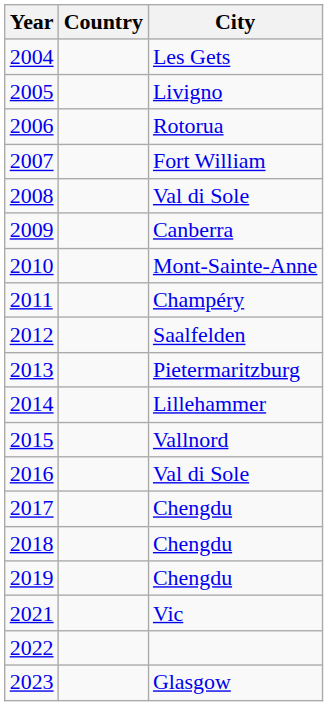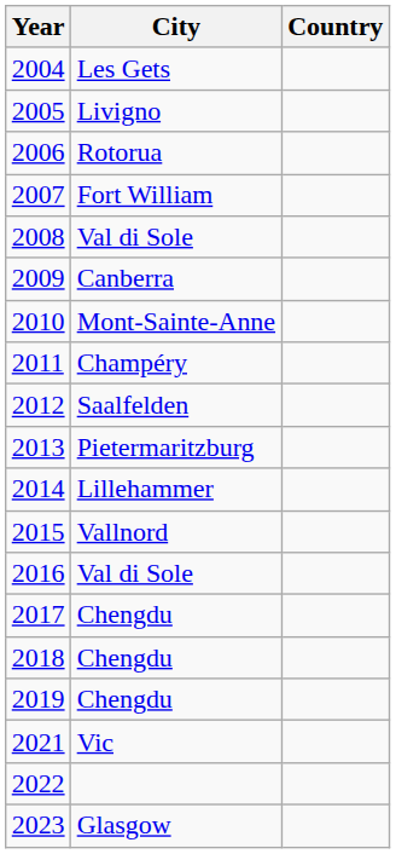columns swapped: Country <-> City
